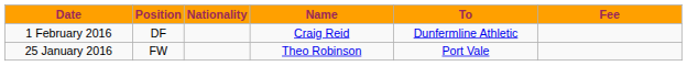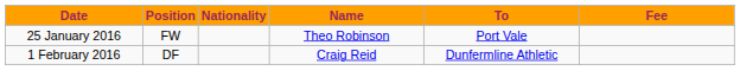rows swapped: 25 January 2016 <-> 1 February 2016
